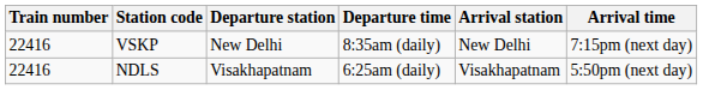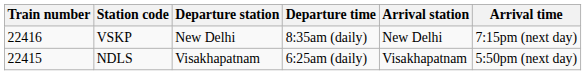NDLS | Train number: 22416 -> 22415
